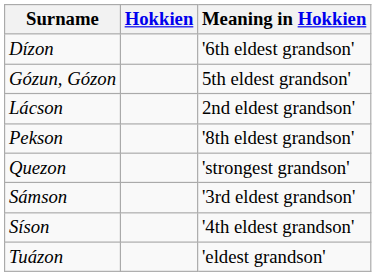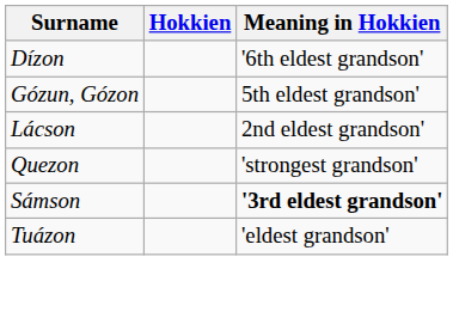- row: Pekson | '8th eldest grandson'
Sámson | Meaning in Hokkien: normal -> bold
- row: Síson | '4th eldest grandson'
